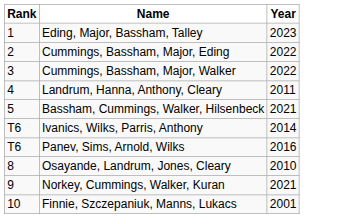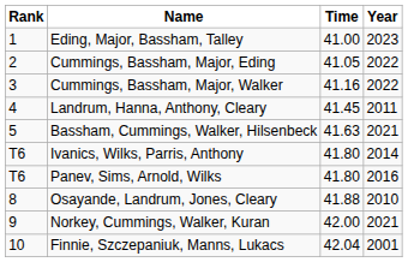+ column: Time | 41.00 | 41.05 | 41.16 | 41.45 | 41.63 | 41.80 | 41.80 | 41.88 | 42.00 | 42.04
